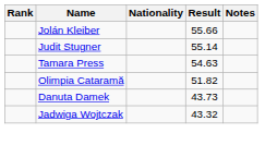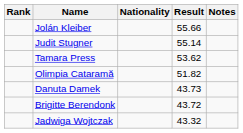Tamara Press | Result: 54.63 -> 53.62
+ row: Brigitte Berendonk | 43.72
